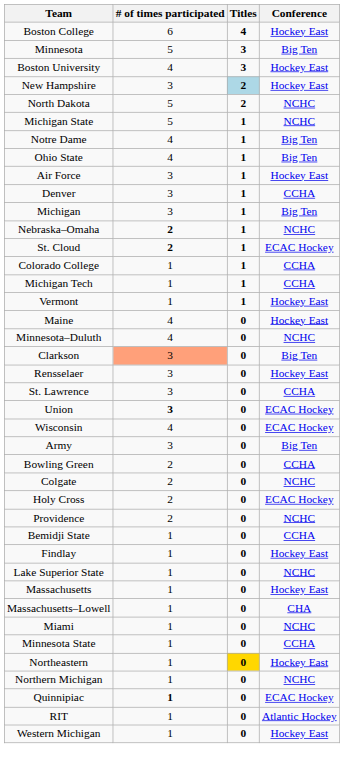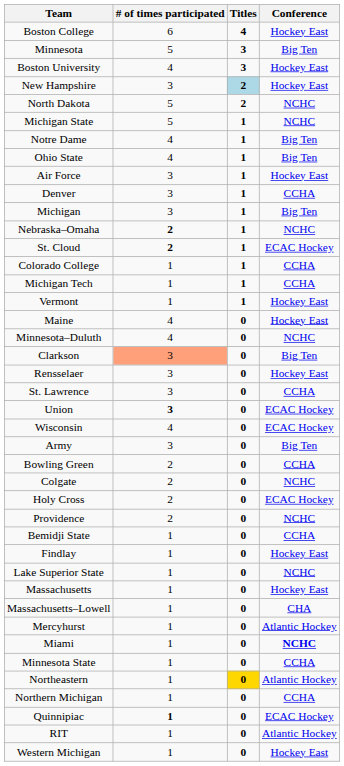+ row: Mercyhurst | 1 | 0 | Atlantic Hockey
Miami | Conference: normal -> bold
Northeastern | Conference: Hockey East -> Atlantic Hockey
Northern Michigan | Conference: NCHC -> CCHA
